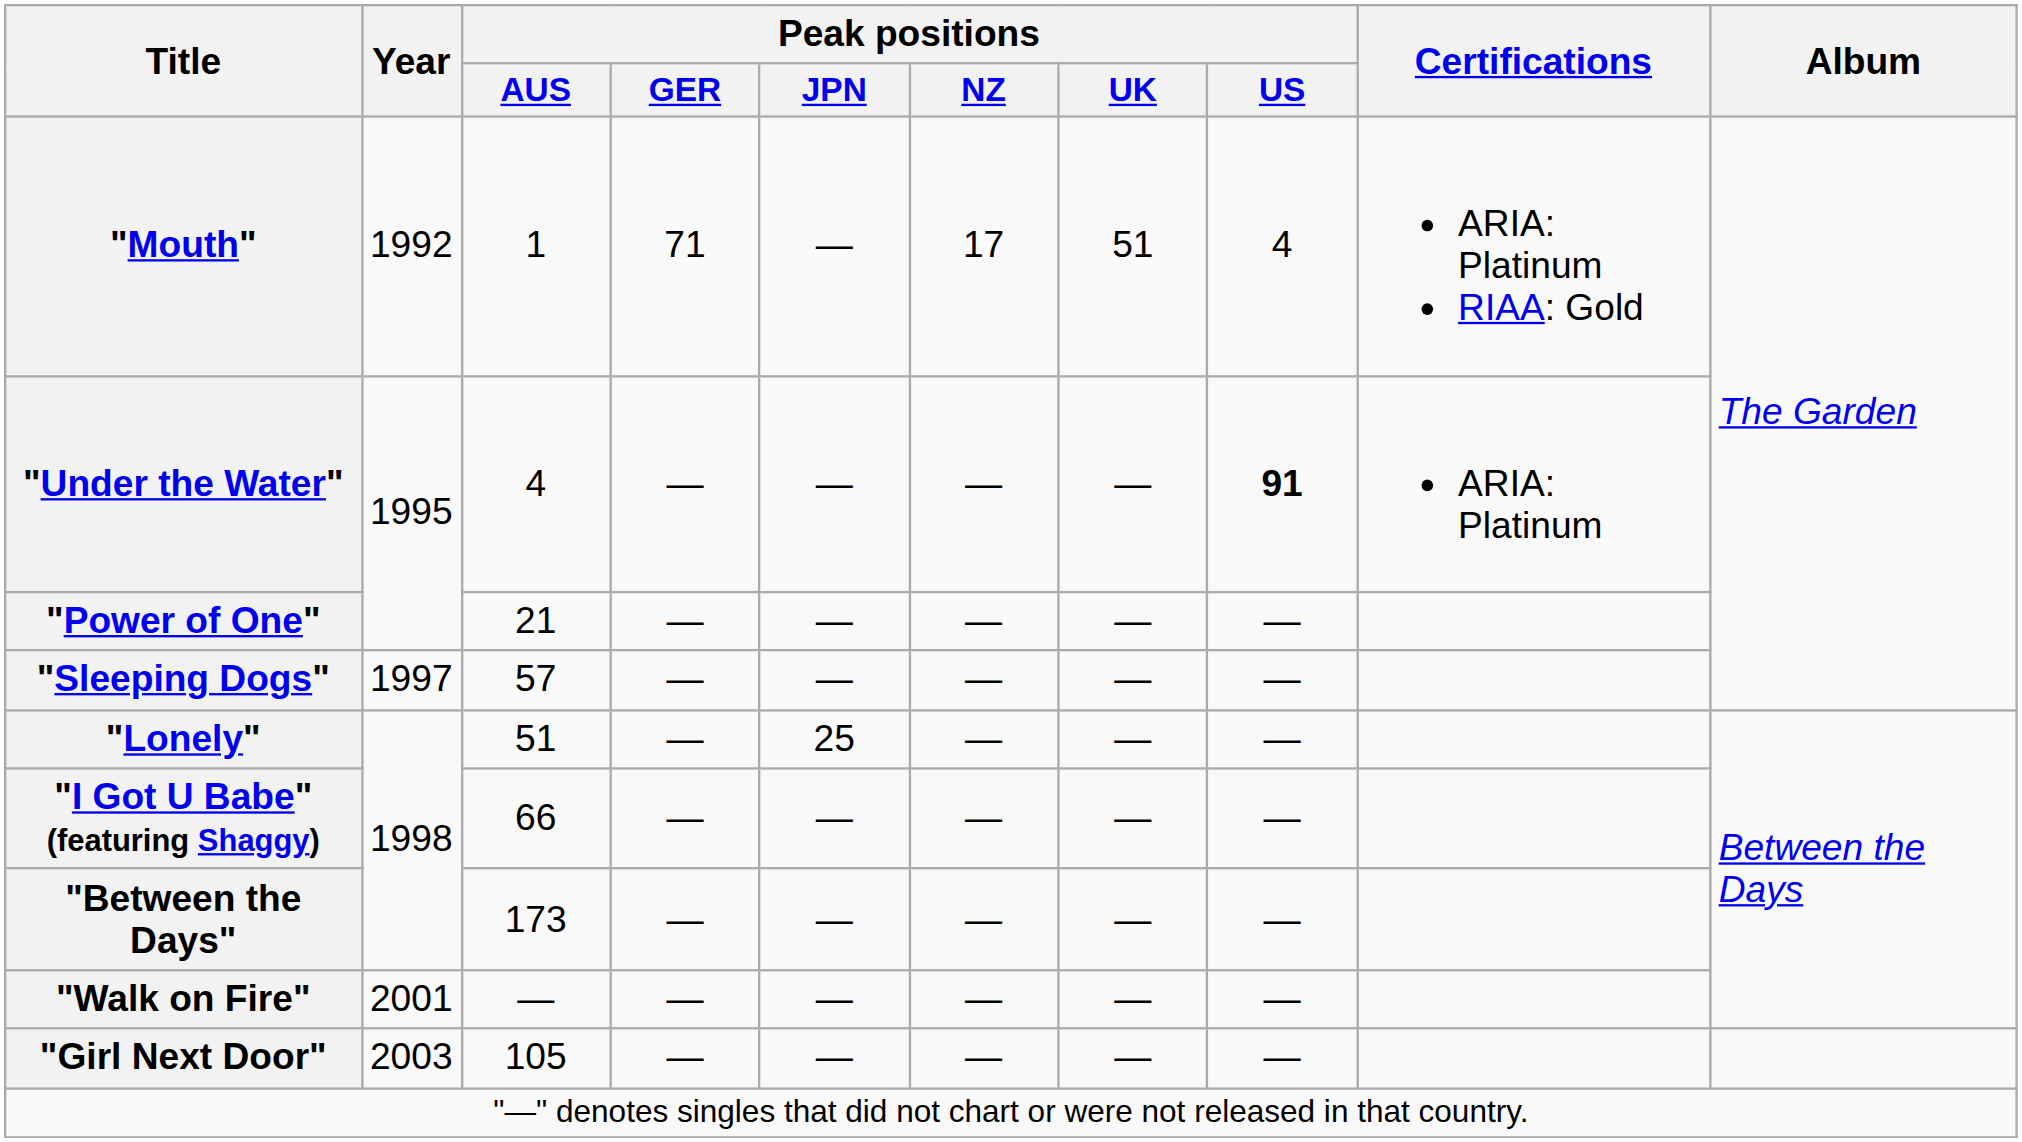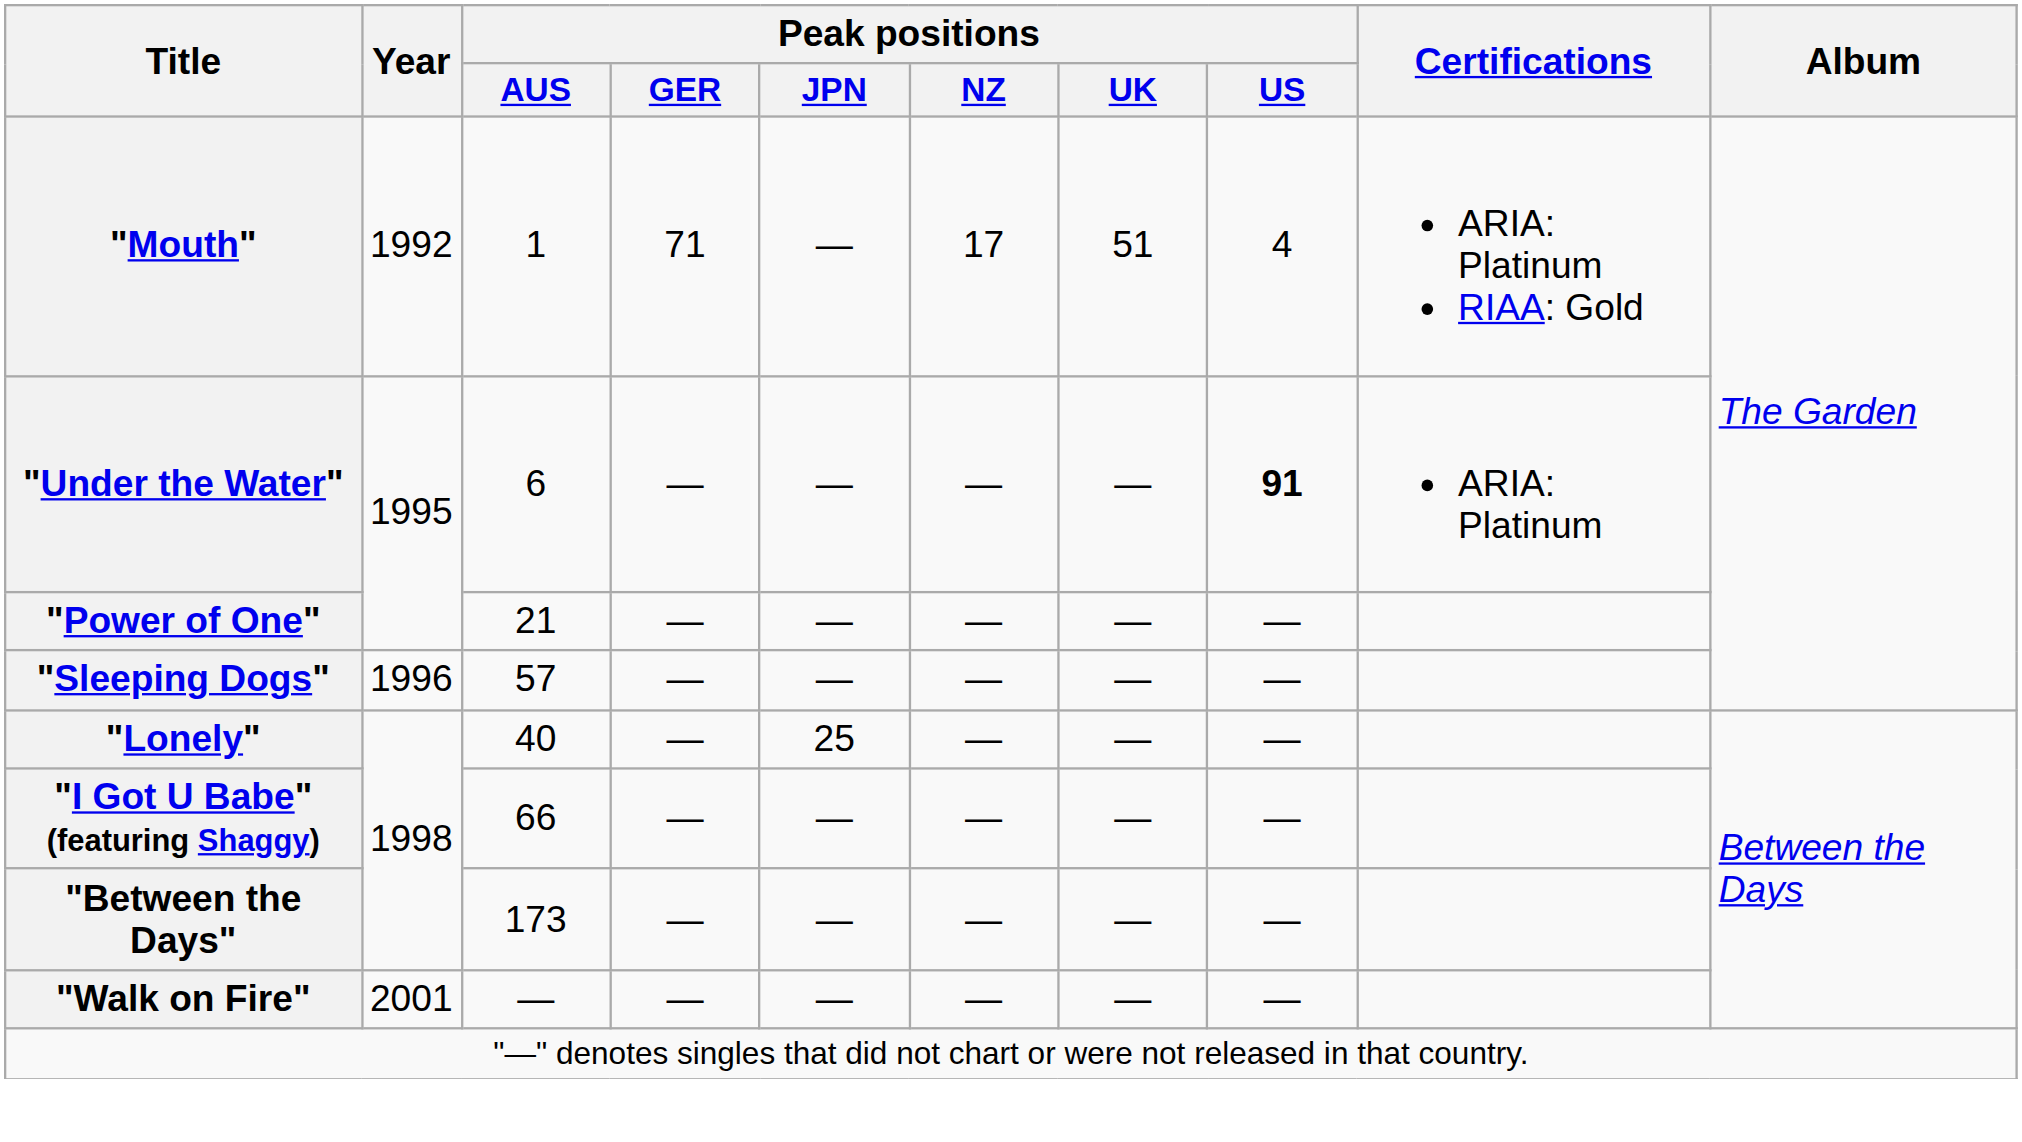"Under the Water" | Peak positions / AUS: 4 -> 6
"Sleeping Dogs" | Year: 1997 -> 1996
"Lonely" | Peak positions / AUS: 51 -> 40
- row: "Girl Next Door" | 2003 | 105 | — | — | — | — | —
